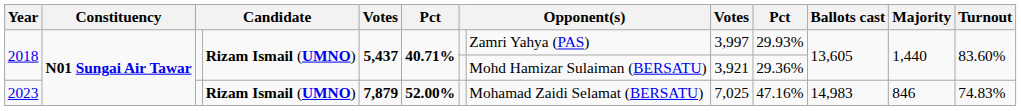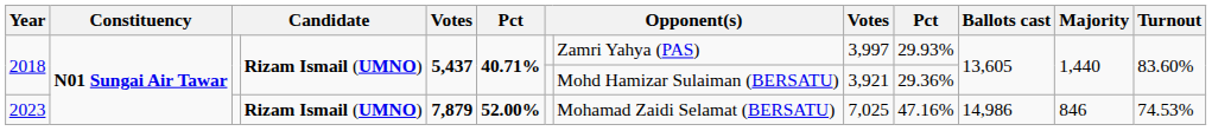2023 | Ballots cast: 14,983 -> 14,986
2023 | Turnout: 74.83% -> 74.53%
